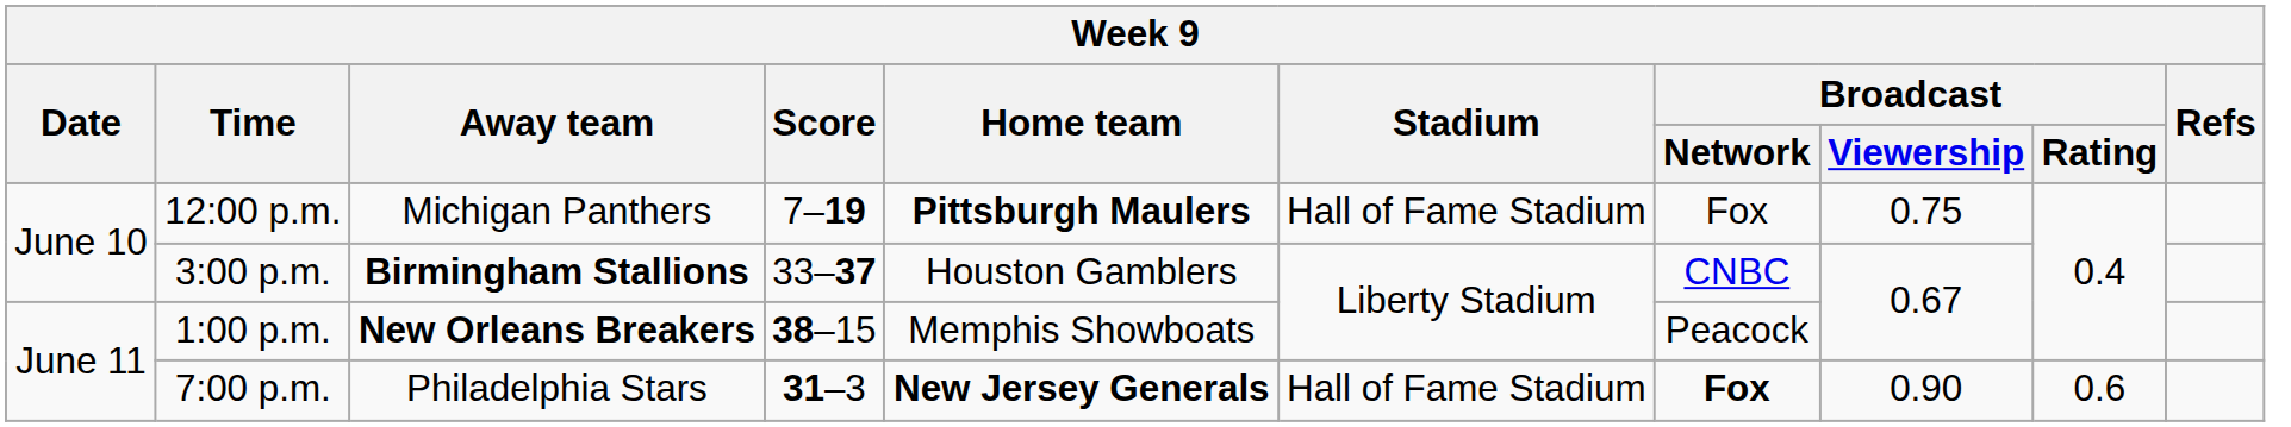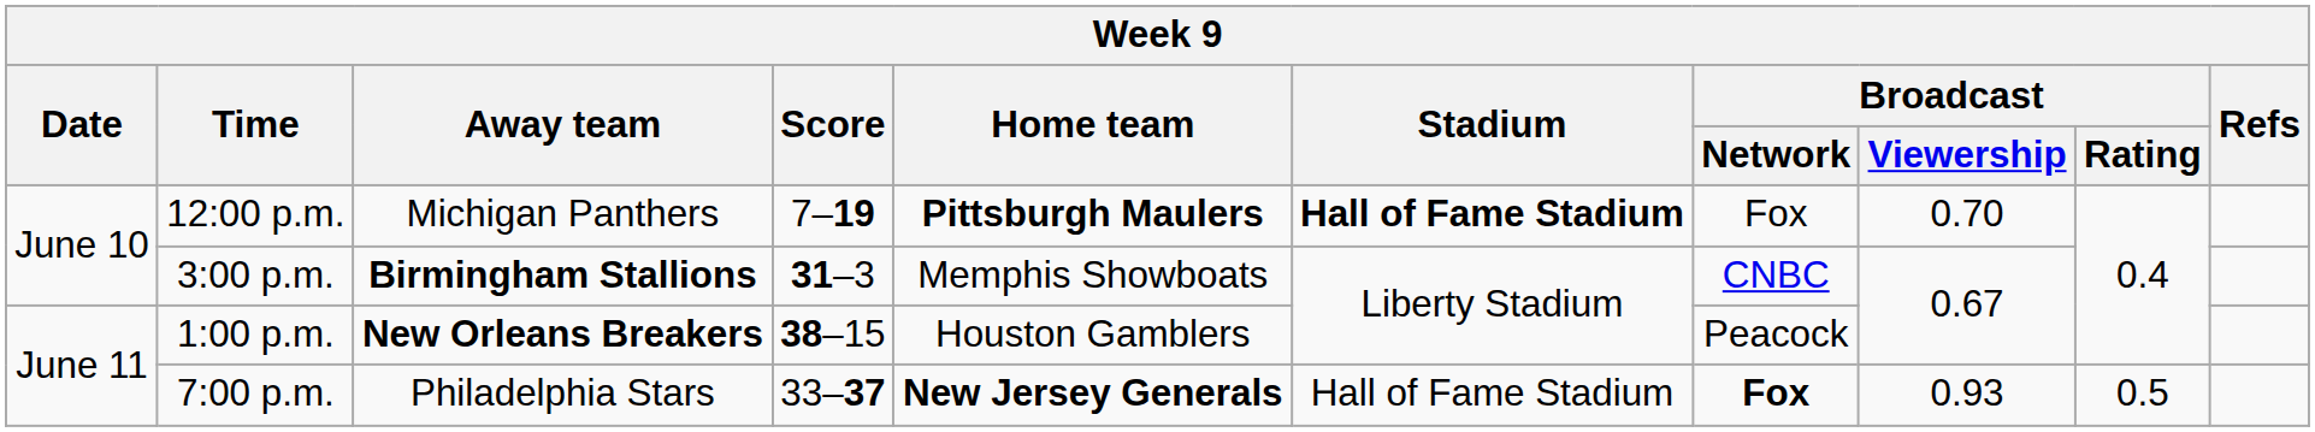12:00 p.m. | Stadium: normal -> bold
12:00 p.m. | Broadcast / Viewership: 0.75 -> 0.70
3:00 p.m. | Score: 33–37 -> 31–3
3:00 p.m. | Home team: Houston Gamblers -> Memphis Showboats
1:00 p.m. | Home team: Memphis Showboats -> Houston Gamblers
7:00 p.m. | Score: 31–3 -> 33–37
7:00 p.m. | Broadcast / Viewership: 0.90 -> 0.93
7:00 p.m. | Broadcast / Rating: 0.6 -> 0.5
